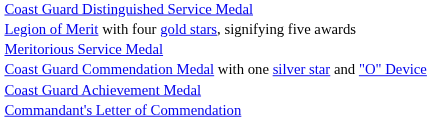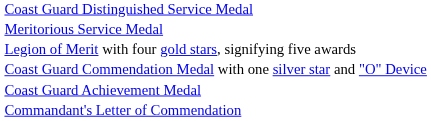rows swapped: Legion of Merit with four gold stars, signifying five awards <-> Meritorious Service Medal
